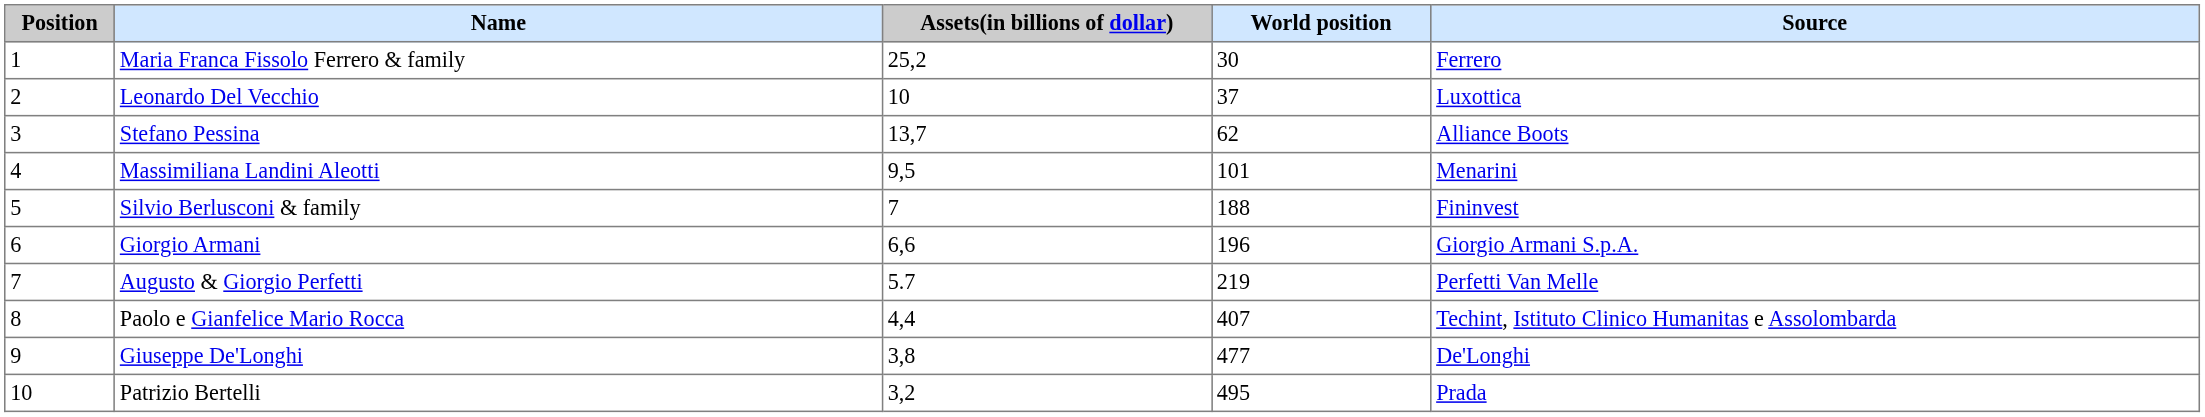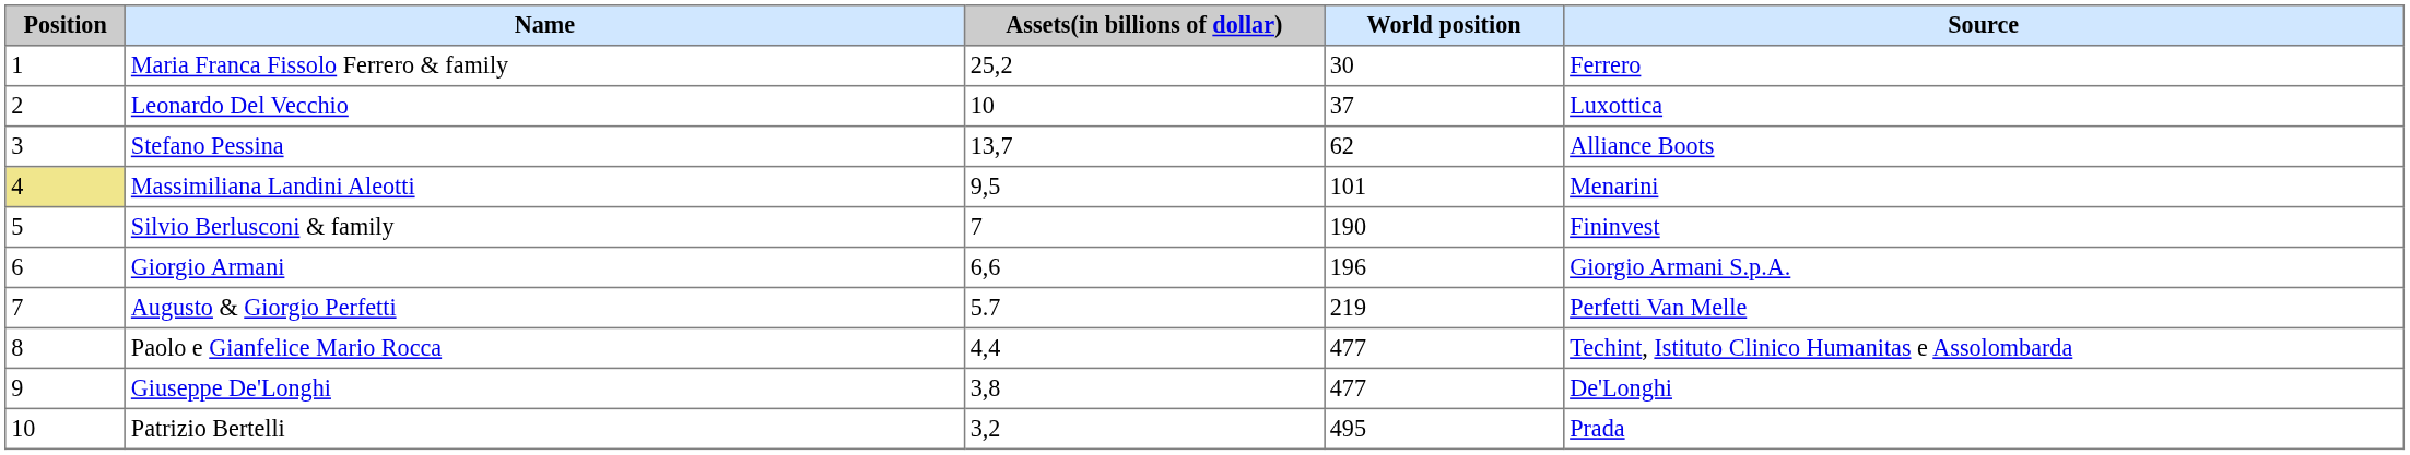Massimiliana Landini Aleotti | Position: no background -> khaki background
Silvio Berlusconi & family | World position: 188 -> 190
Paolo e Gianfelice Mario Rocca | World position: 407 -> 477
